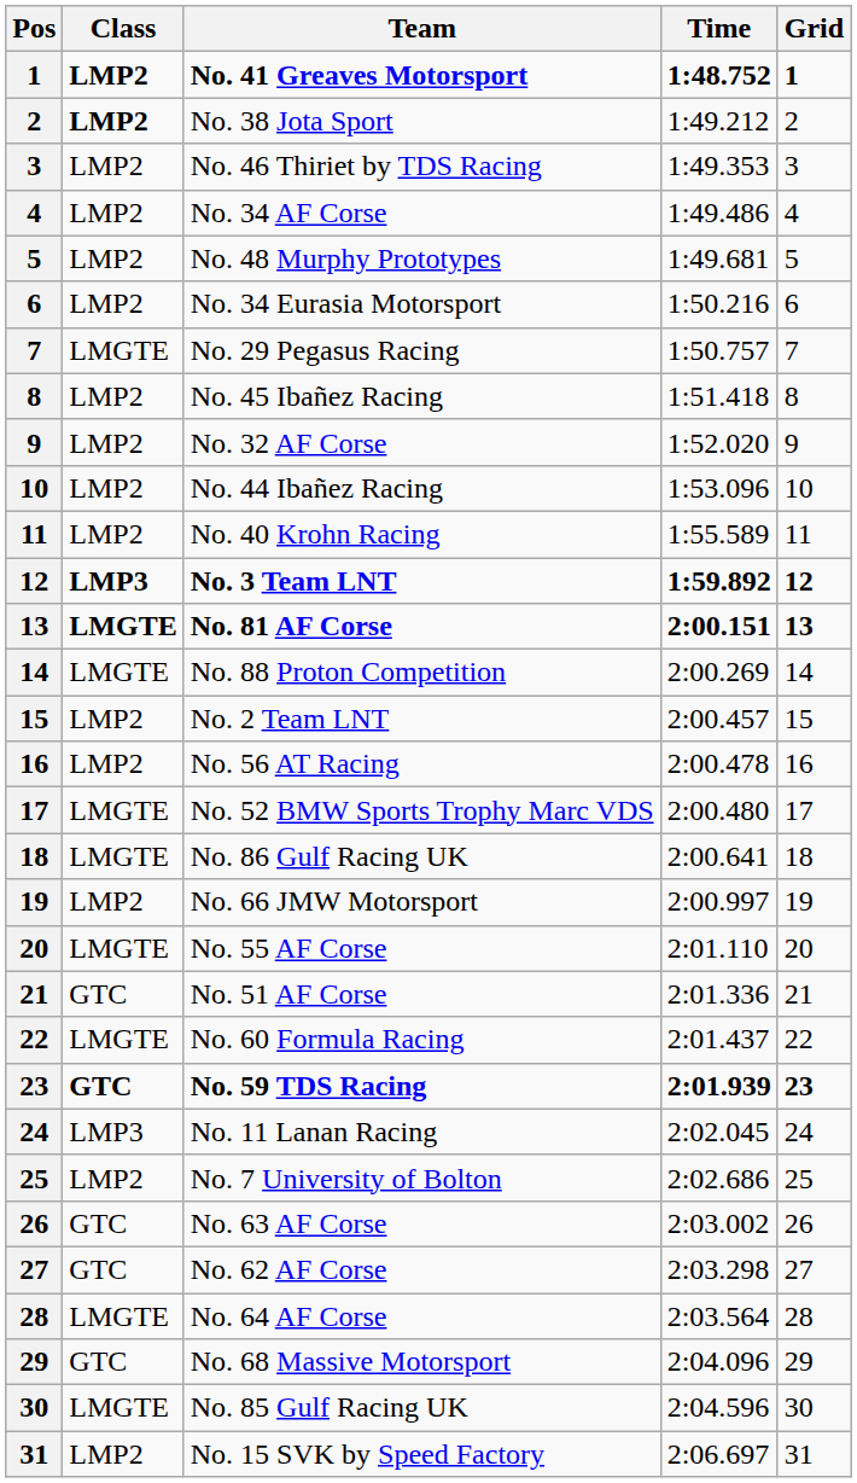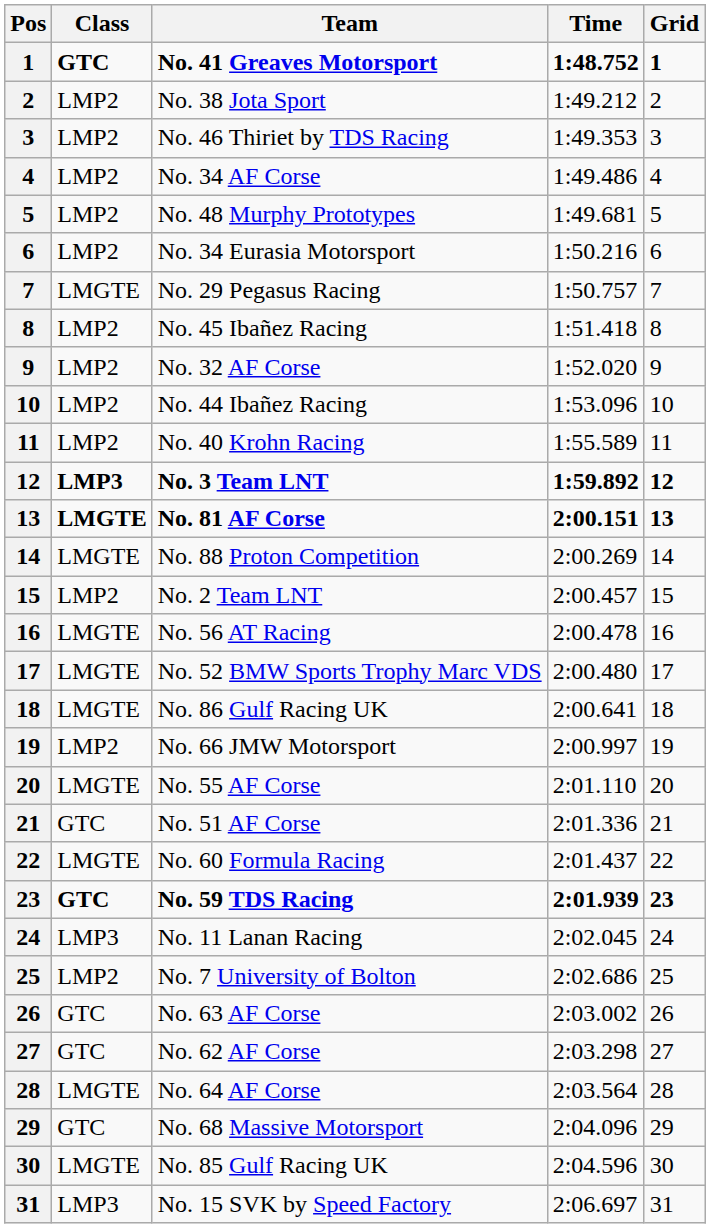No. 41 Greaves Motorsport | Class: LMP2 -> GTC
No. 38 Jota Sport | Class: bold -> normal
No. 56 AT Racing | Class: LMP2 -> LMGTE
No. 15 SVK by Speed Factory | Class: LMP2 -> LMP3
